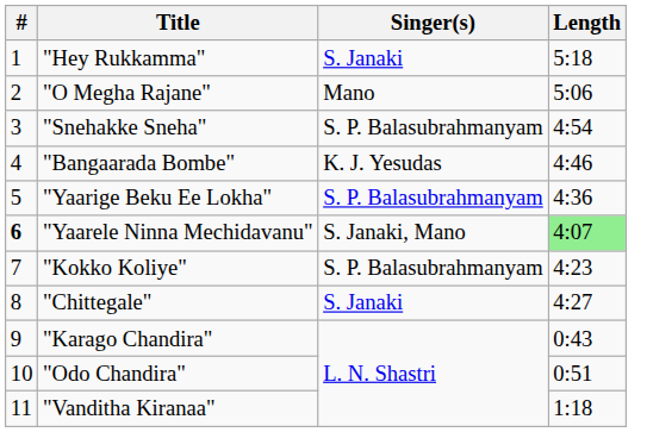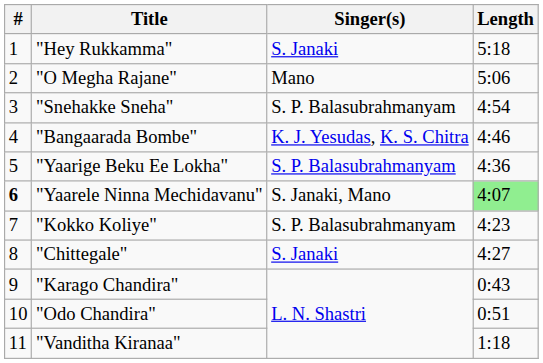"Bangaarada Bombe" | Singer(s): K. J. Yesudas -> K. J. Yesudas, K. S. Chitra
